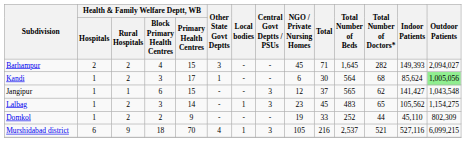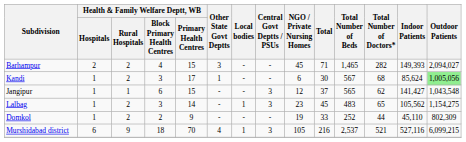Barhampur | Total Number of Beds: 1,645 -> 1,465
Kandi | Total Number of Beds: 564 -> 567
